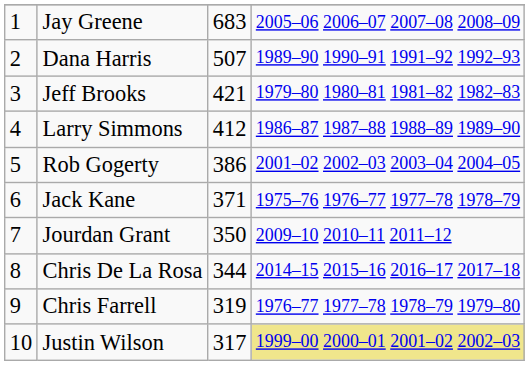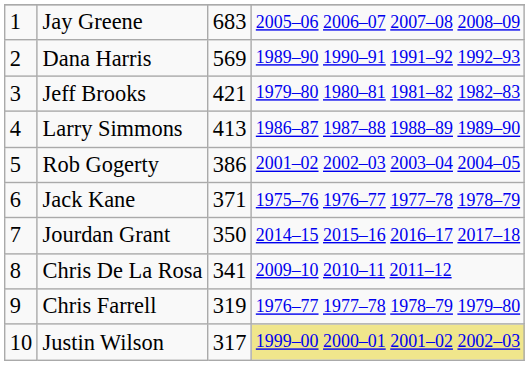Dana Harris | column 3: 507 -> 569
Larry Simmons | column 3: 412 -> 413
Jourdan Grant | column 4: 2009–10 2010–11 2011–12 -> 2014–15 2015–16 2016–17 2017–18
Chris De La Rosa | column 3: 344 -> 341
Chris De La Rosa | column 4: 2014–15 2015–16 2016–17 2017–18 -> 2009–10 2010–11 2011–12
